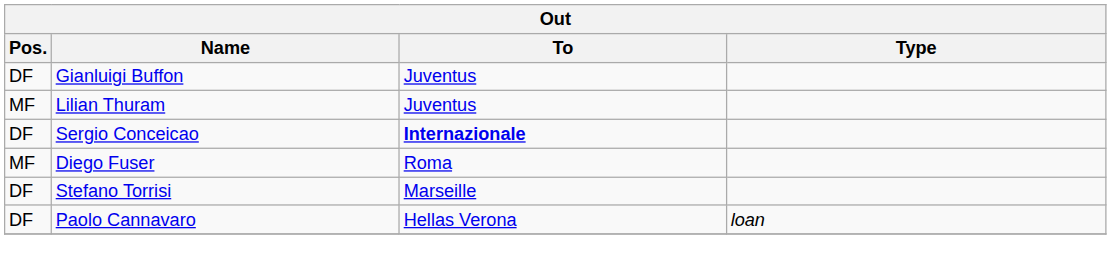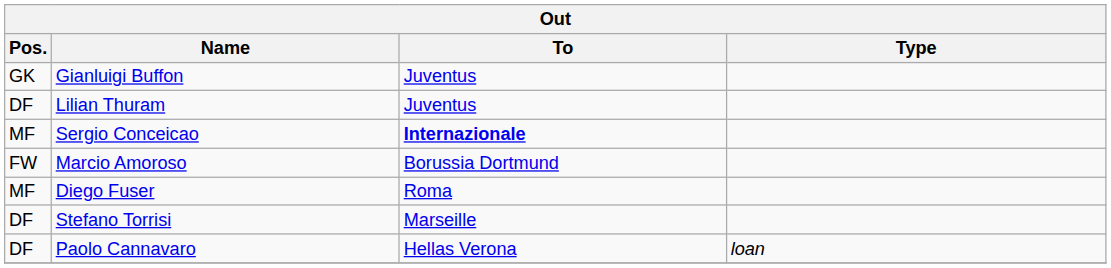Gianluigi Buffon | Pos.: DF -> GK
Lilian Thuram | Pos.: MF -> DF
Sergio Conceicao | Pos.: DF -> MF
+ row: FW | Marcio Amoroso | Borussia Dortmund
